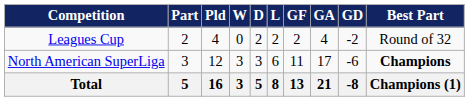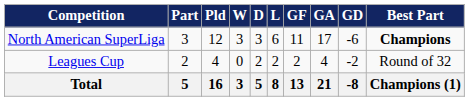rows swapped: Leagues Cup <-> North American SuperLiga
